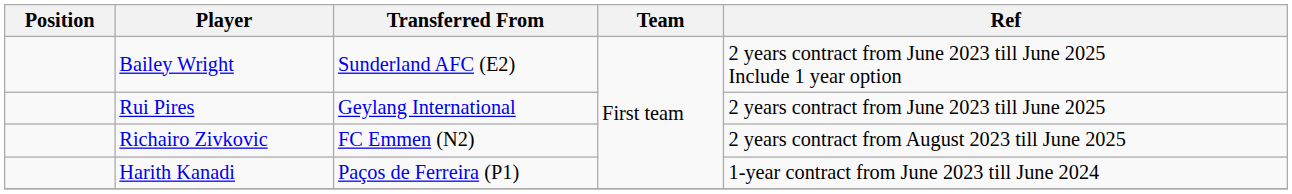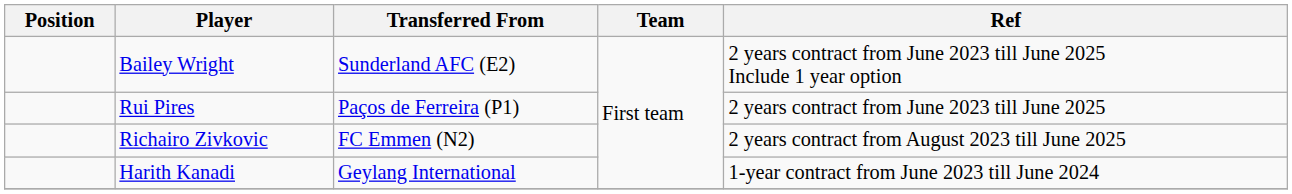Rui Pires | Transferred From: Geylang International -> Paços de Ferreira (P1)
Harith Kanadi | Transferred From: Paços de Ferreira (P1) -> Geylang International
